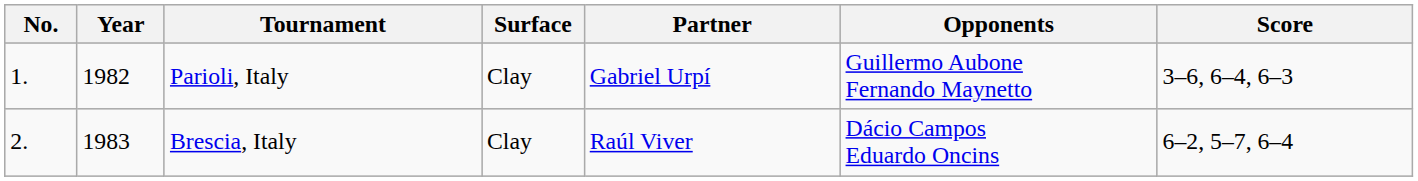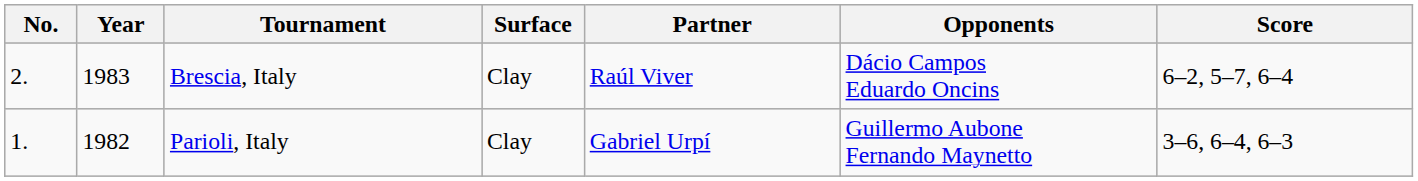rows swapped: Parioli, Italy <-> Brescia, Italy
